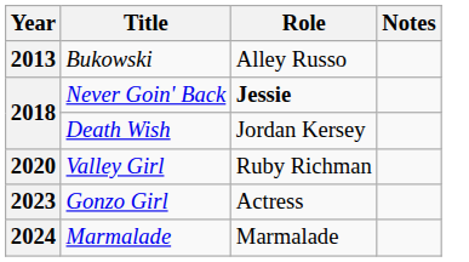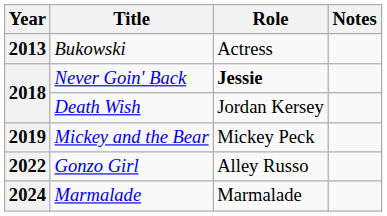Bukowski | Role: Alley Russo -> Actress
+ row: 2019 | Mickey and the Bear | Mickey Peck
- row: 2020 | Valley Girl | Ruby Richman
Gonzo Girl | Year: 2023 -> 2022
Gonzo Girl | Role: Actress -> Alley Russo
